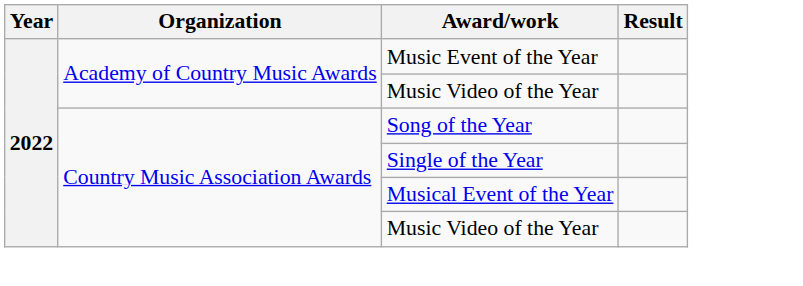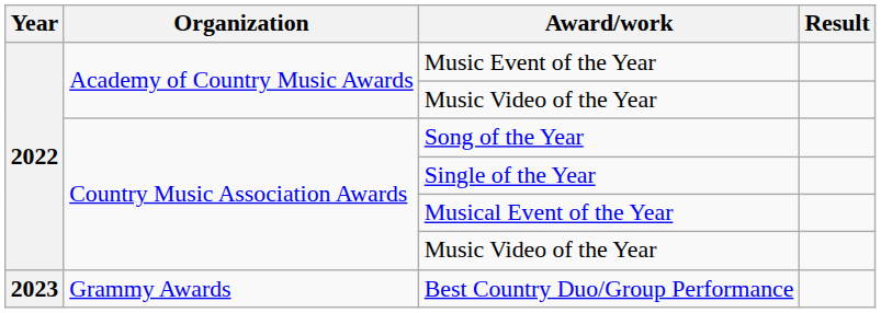+ row: 2023 | Grammy Awards | Best Country Duo/Group Performance
